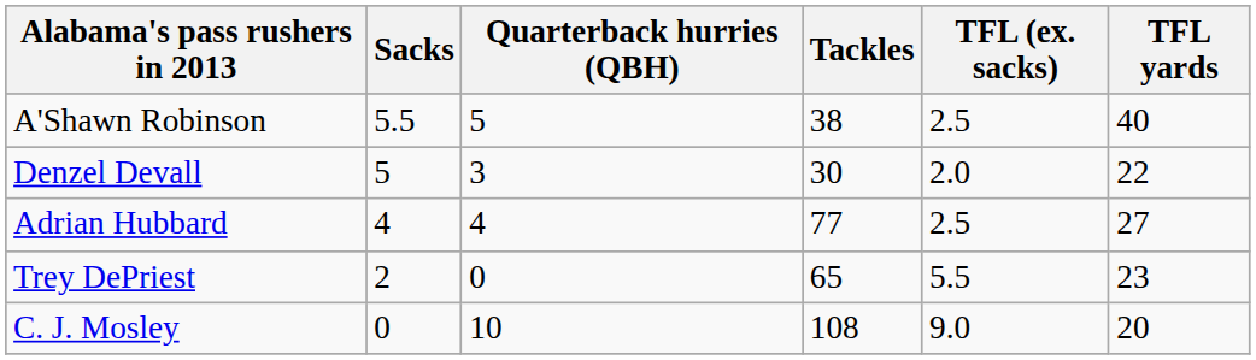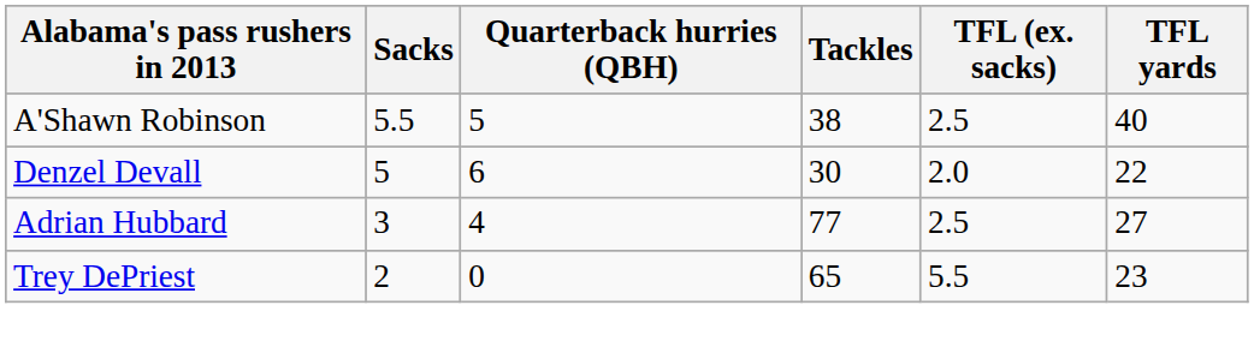Denzel Devall | Quarterback hurries (QBH): 3 -> 6
Adrian Hubbard | Sacks: 4 -> 3
- row: C. J. Mosley | 0 | 10 | 108 | 9.0 | 20
